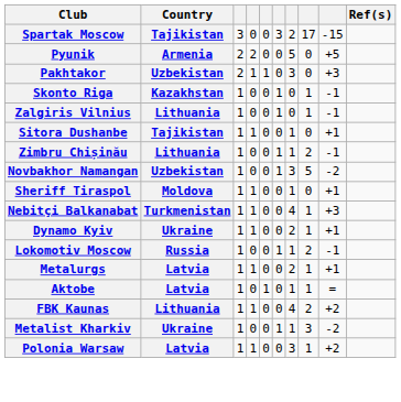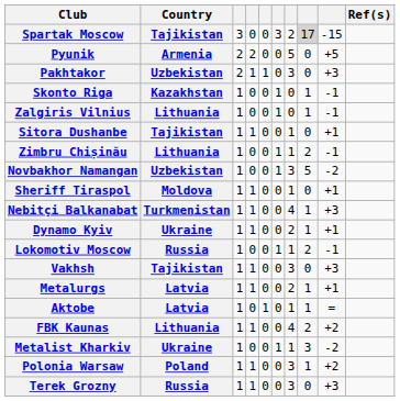Spartak Moscow | column 8: no background -> lightgrey background
+ row: Vakhsh | Tajikistan | 1 | 1 | 0 | 0 | 3 | 0 | +3
Polonia Warsaw | Country: Latvia -> Poland
+ row: Terek Grozny | Russia | 1 | 1 | 0 | 0 | 3 | 0 | +3
